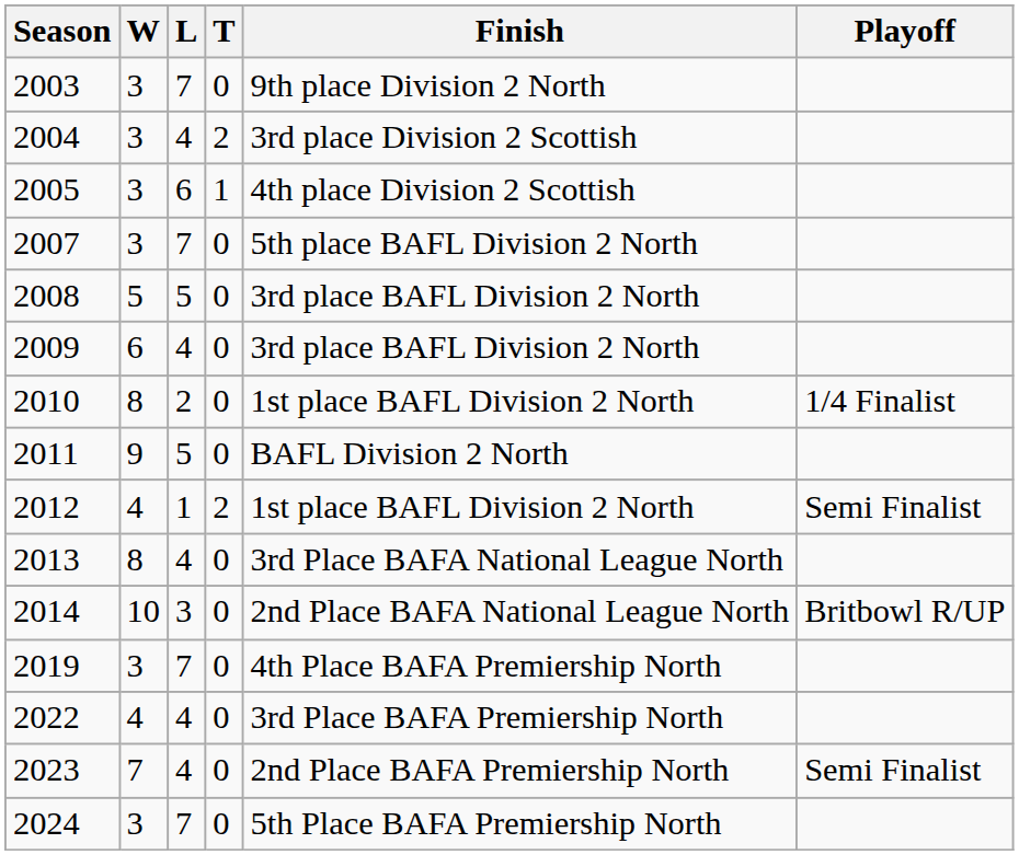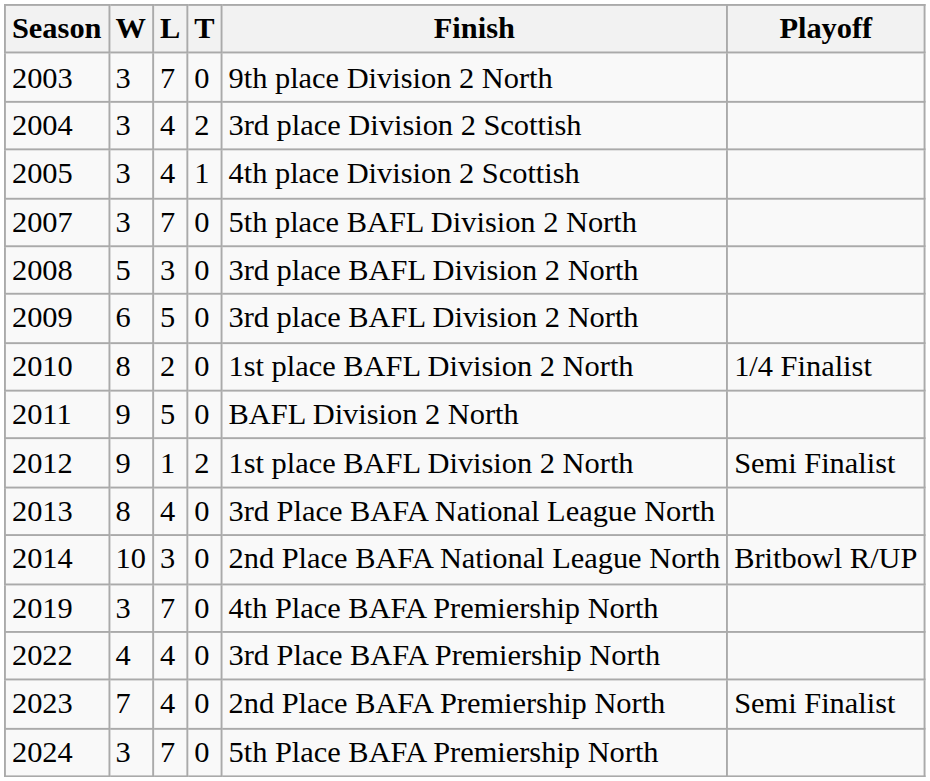2005 | L: 6 -> 4
2008 | L: 5 -> 3
2009 | L: 4 -> 5
2012 | W: 4 -> 9
